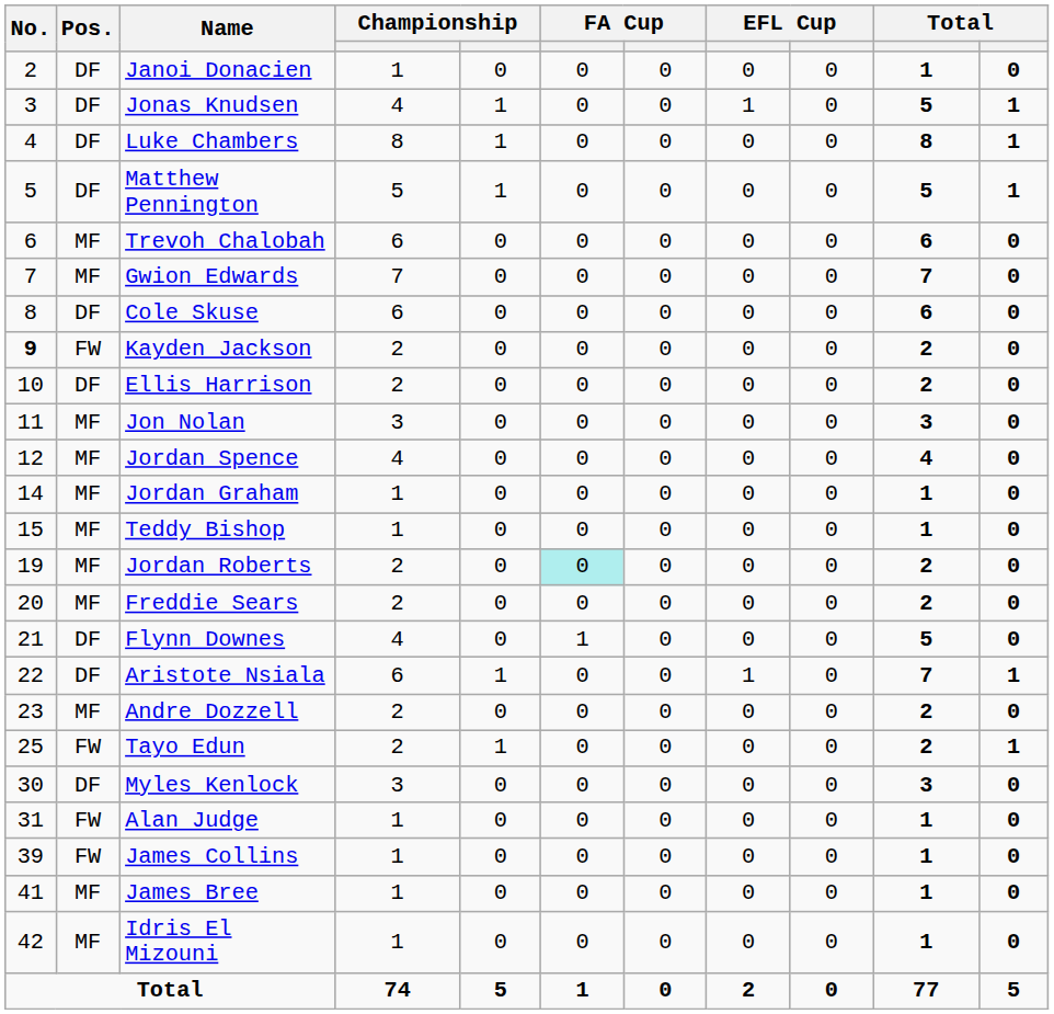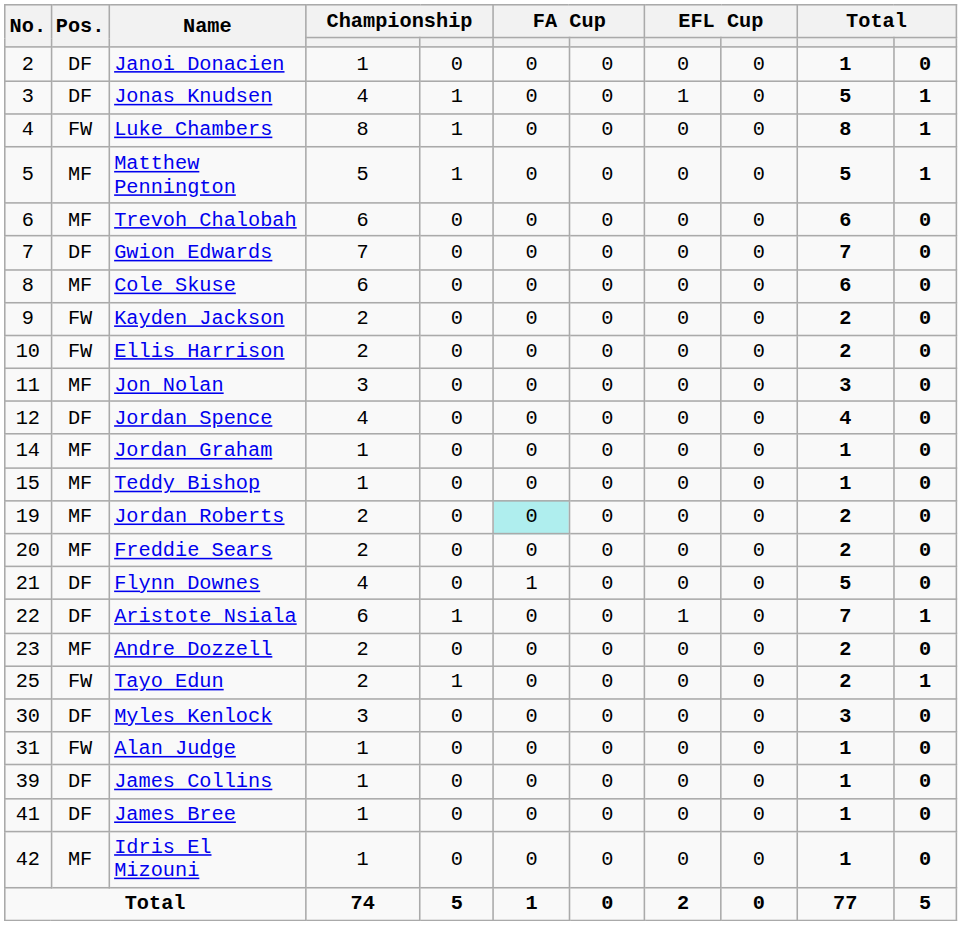Luke Chambers | Pos.: DF -> FW
Matthew Pennington | Pos.: DF -> MF
Gwion Edwards | Pos.: MF -> DF
Cole Skuse | Pos.: DF -> MF
Kayden Jackson | No.: bold -> normal
Ellis Harrison | Pos.: DF -> FW
Jordan Spence | Pos.: MF -> DF
James Collins | Pos.: FW -> DF
James Bree | Pos.: MF -> DF
